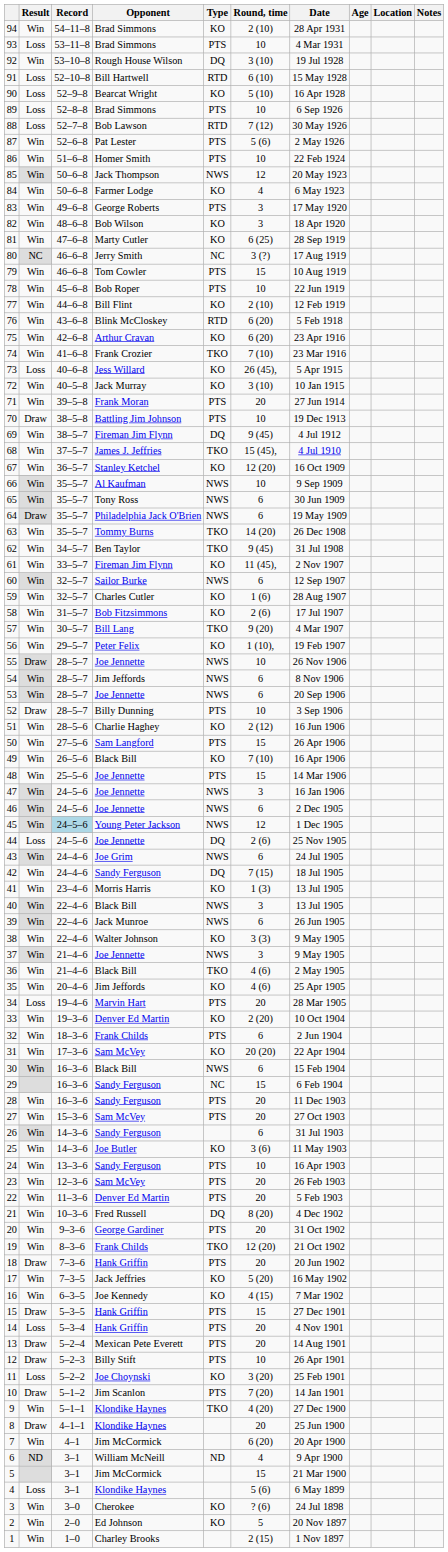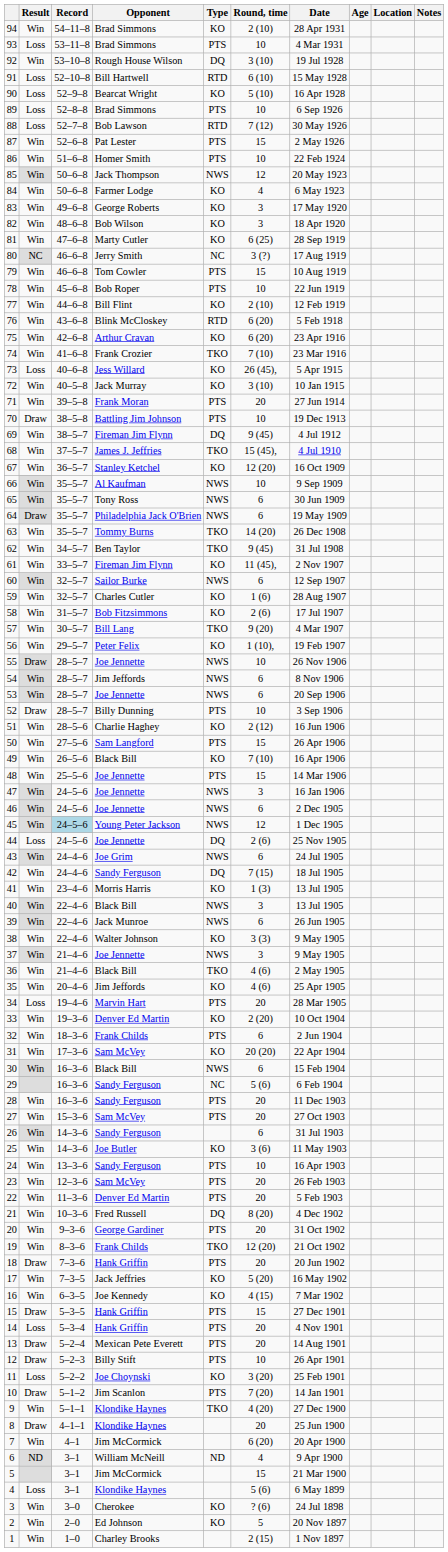87 | Round, time: 5 (6) -> 15
83 | Type: PTS -> KO
29 | Round, time: 15 -> 5 (6)
